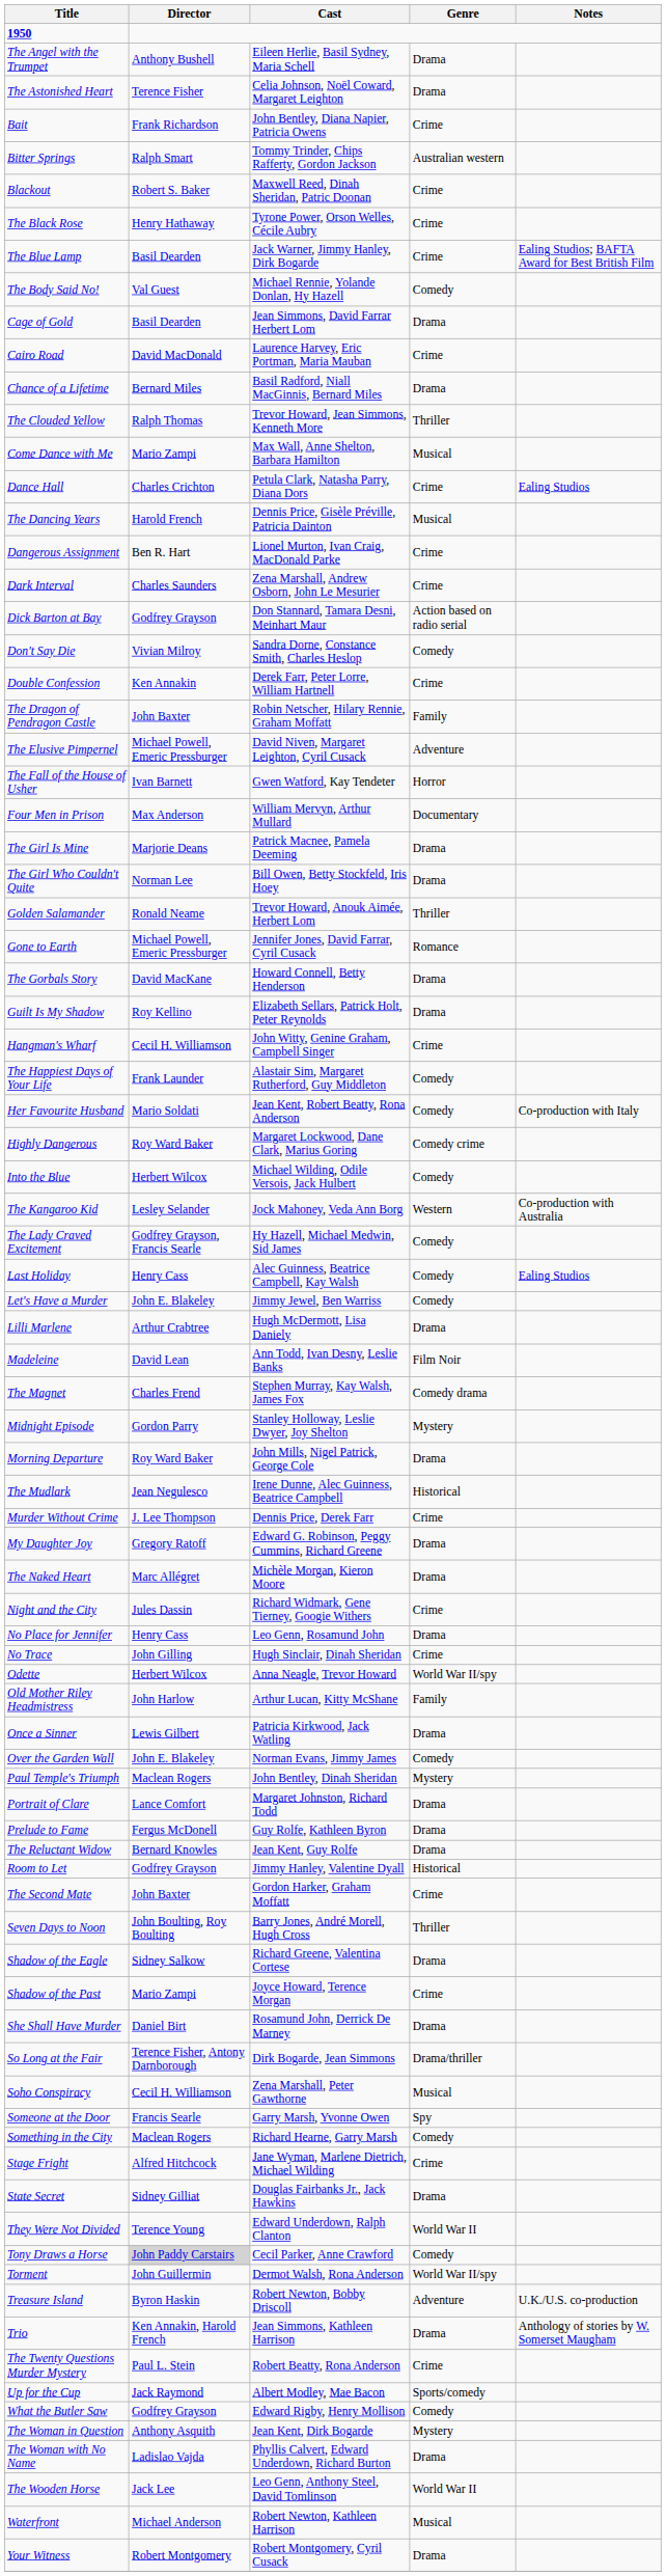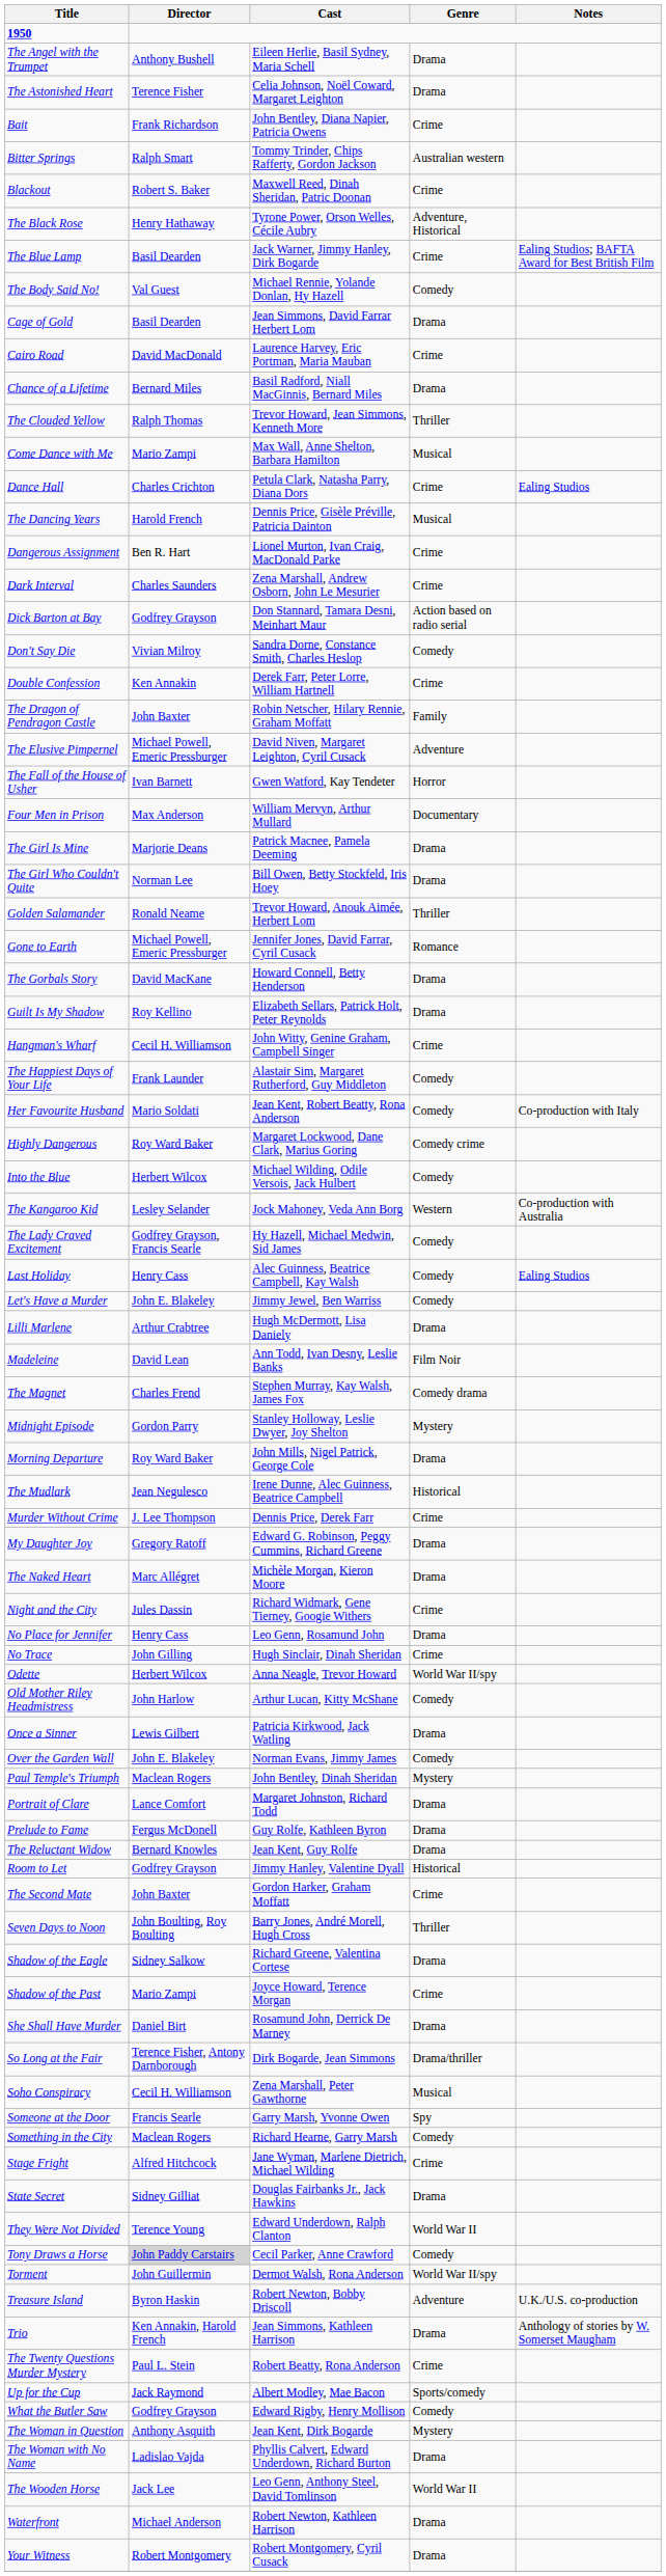The Black Rose | Genre: Crime -> Adventure, Historical
Old Mother Riley Headmistress | Genre: Family -> Comedy
Waterfront | Genre: Musical -> Drama
